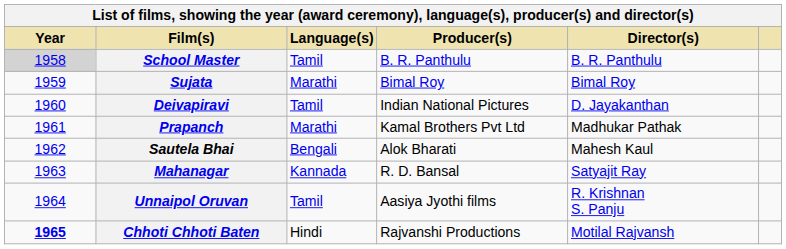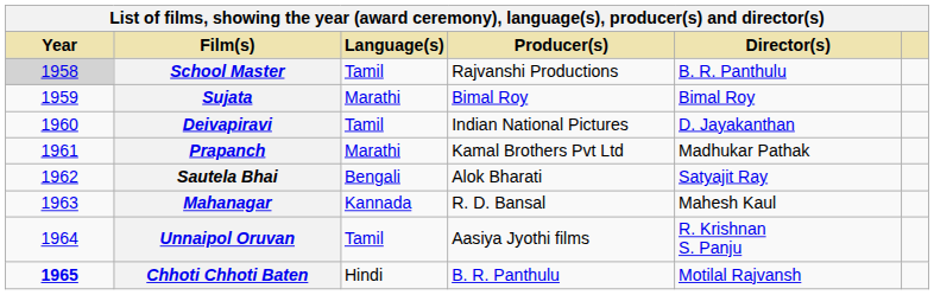School Master | Producer(s): B. R. Panthulu -> Rajvanshi Productions
Sautela Bhai | Director(s): Mahesh Kaul -> Satyajit Ray
Mahanagar | Director(s): Satyajit Ray -> Mahesh Kaul
Chhoti Chhoti Baten | Producer(s): Rajvanshi Productions -> B. R. Panthulu
